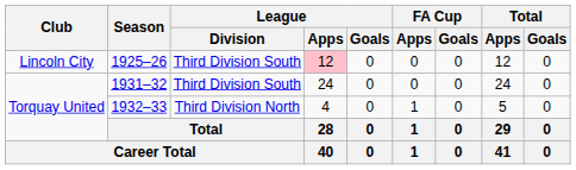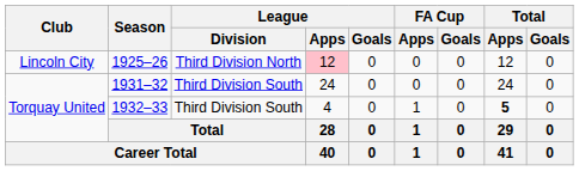1925–26 | League / Division: Third Division South -> Third Division North
1932–33 | League / Division: Third Division North -> Third Division South
1932–33 | Total / Apps: normal -> bold
